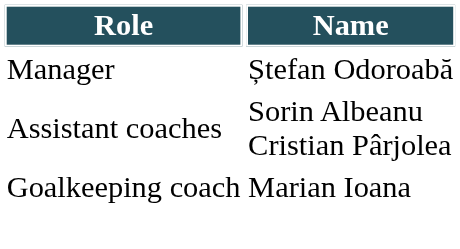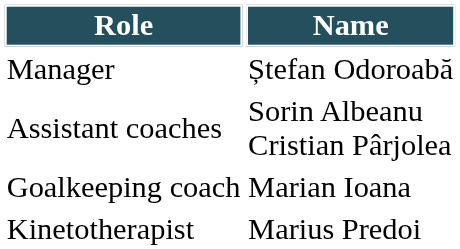+ row: Kinetotherapist | Marius Predoi
